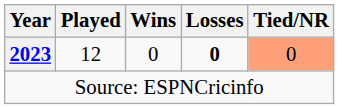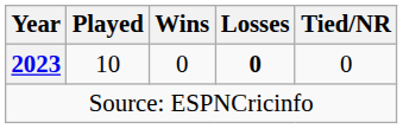2023 | Played: 12 -> 10
2023 | Tied/NR: lightsalmon background -> no background
